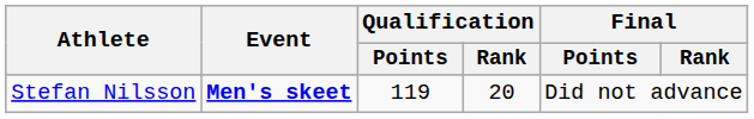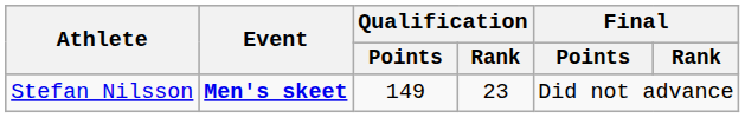Stefan Nilsson | Qualification / Points: 119 -> 149
Stefan Nilsson | Qualification / Rank: 20 -> 23
